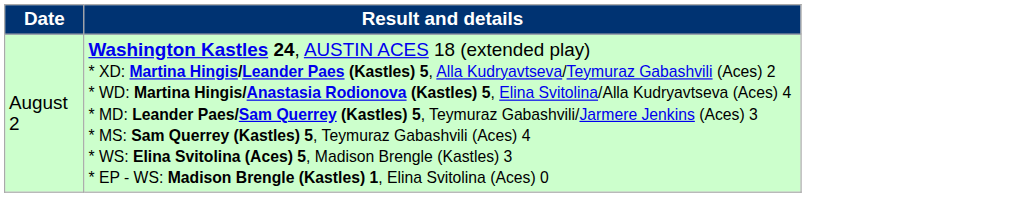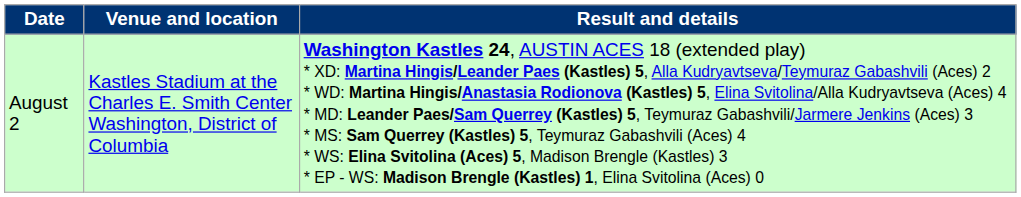+ column: Venue and location | Kastles Stadium at the Charles E. Smith Center Washington, District of Columbia
